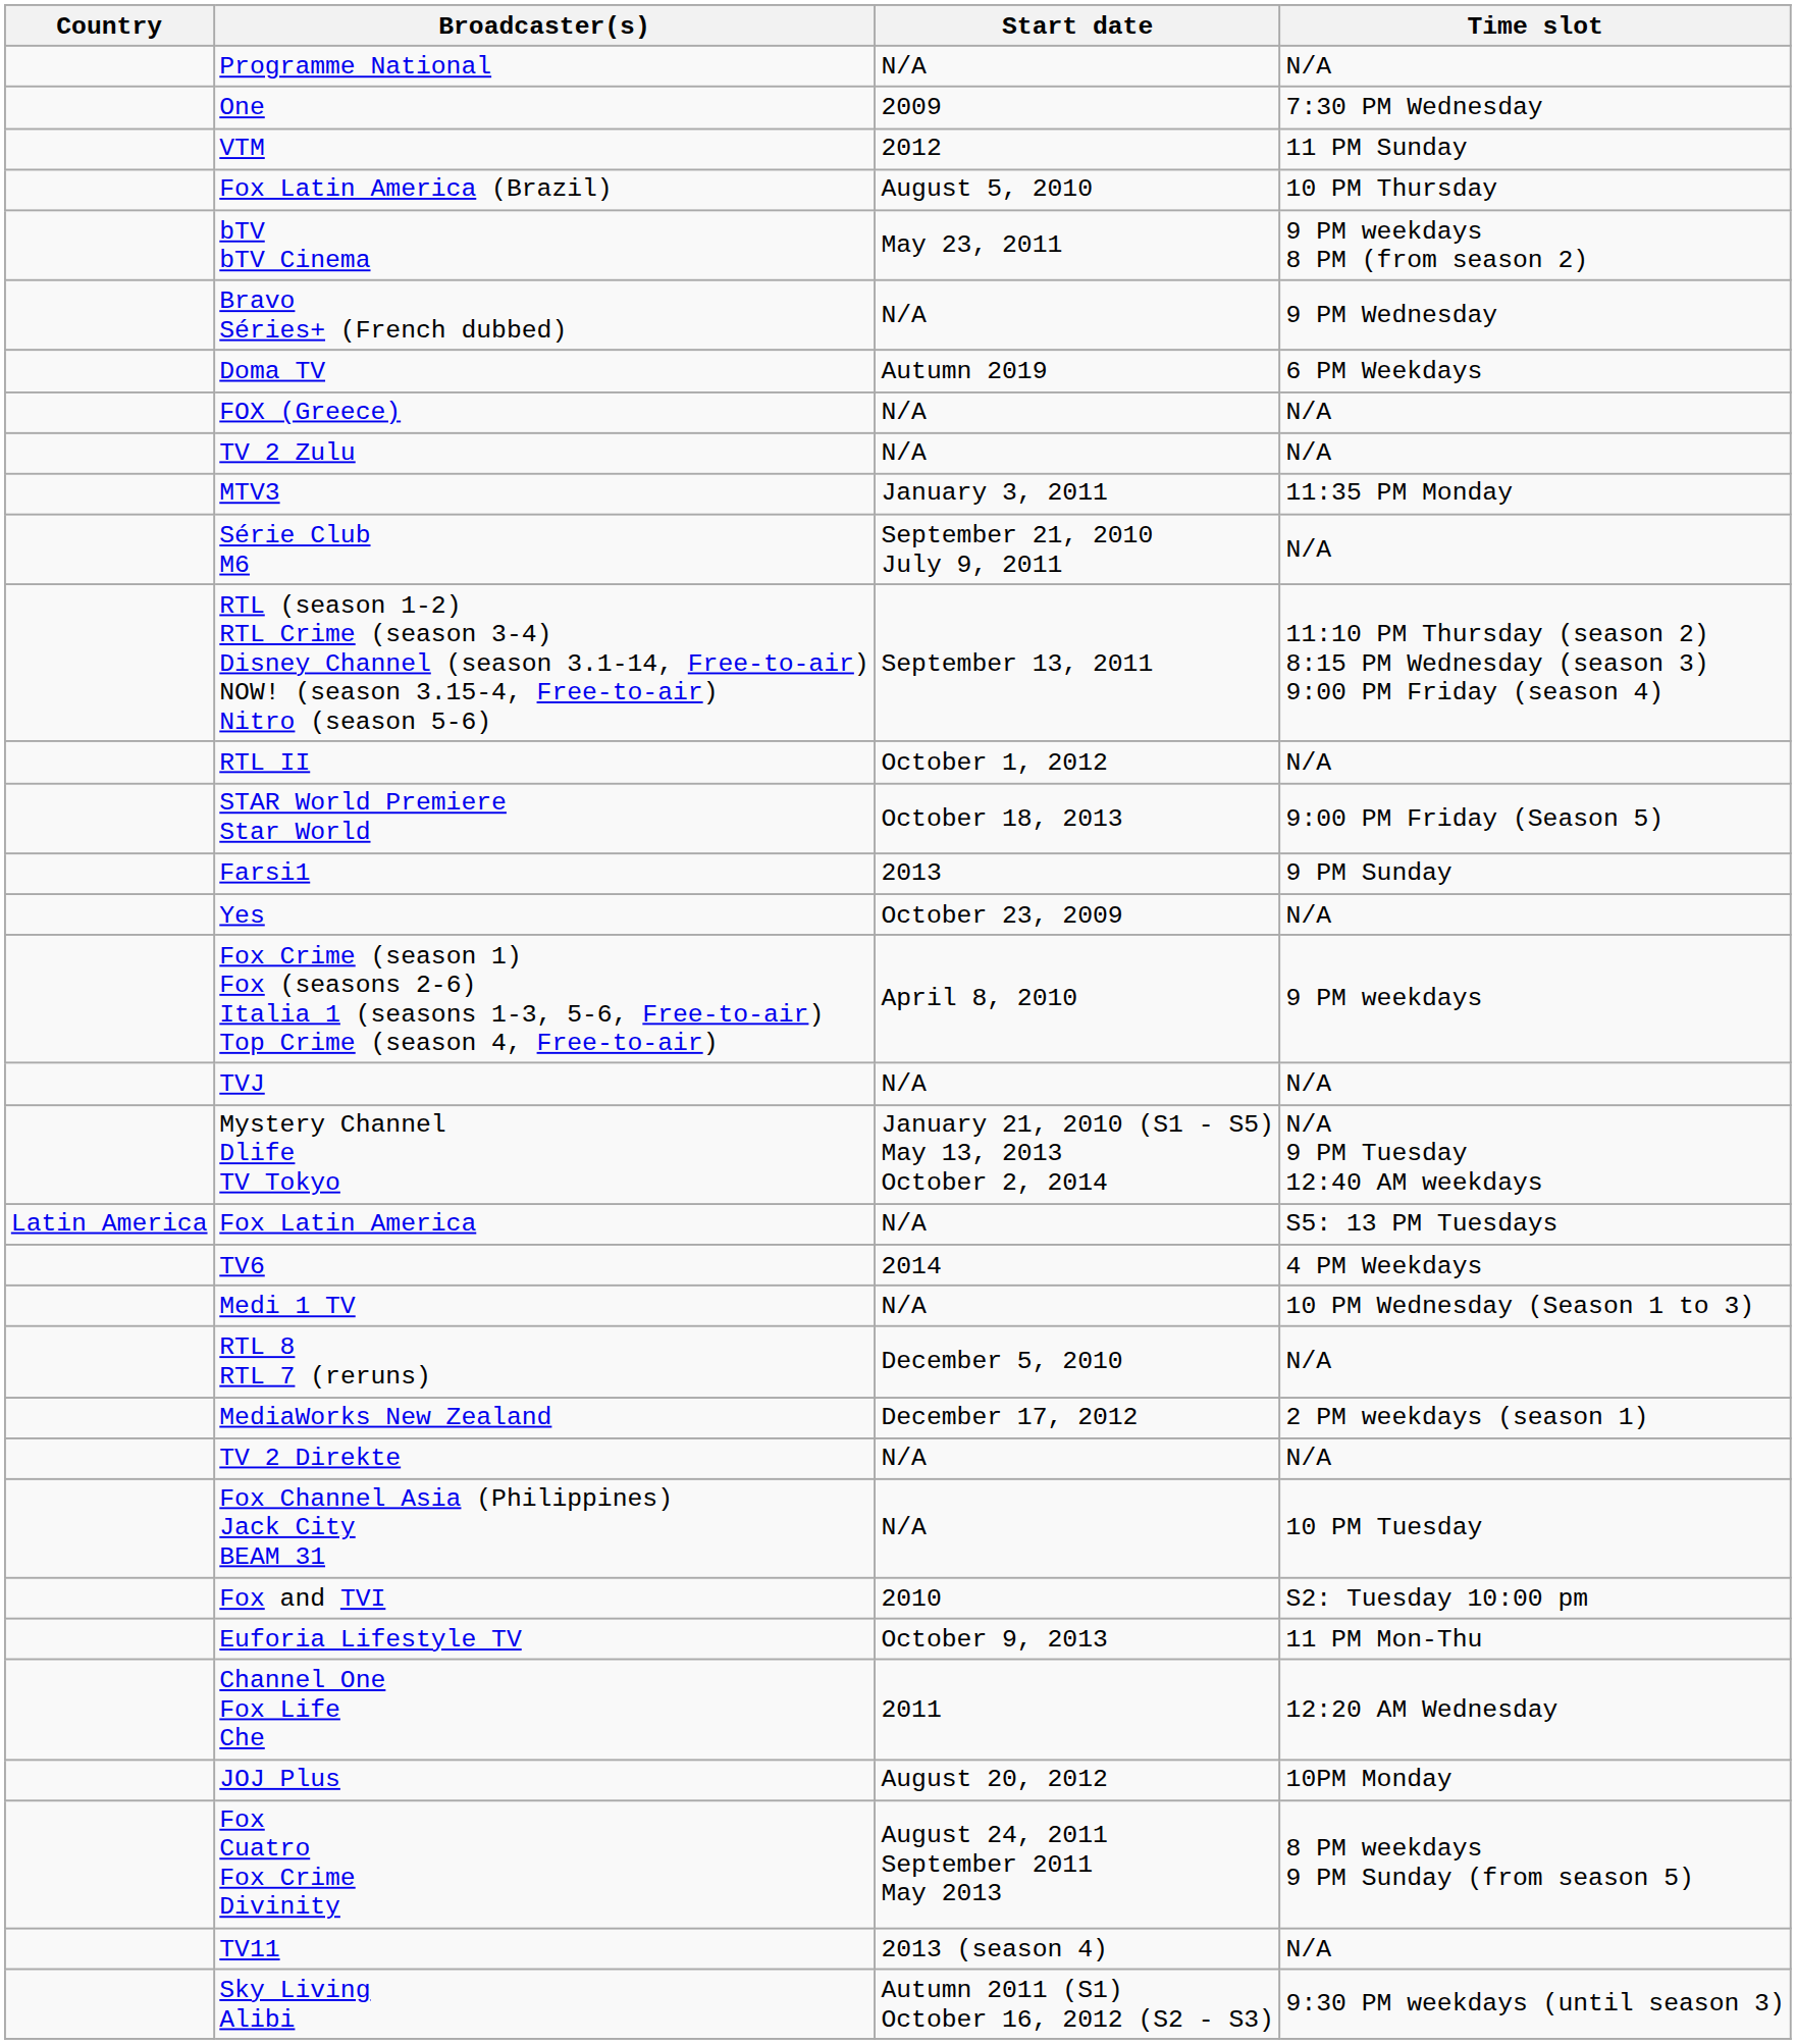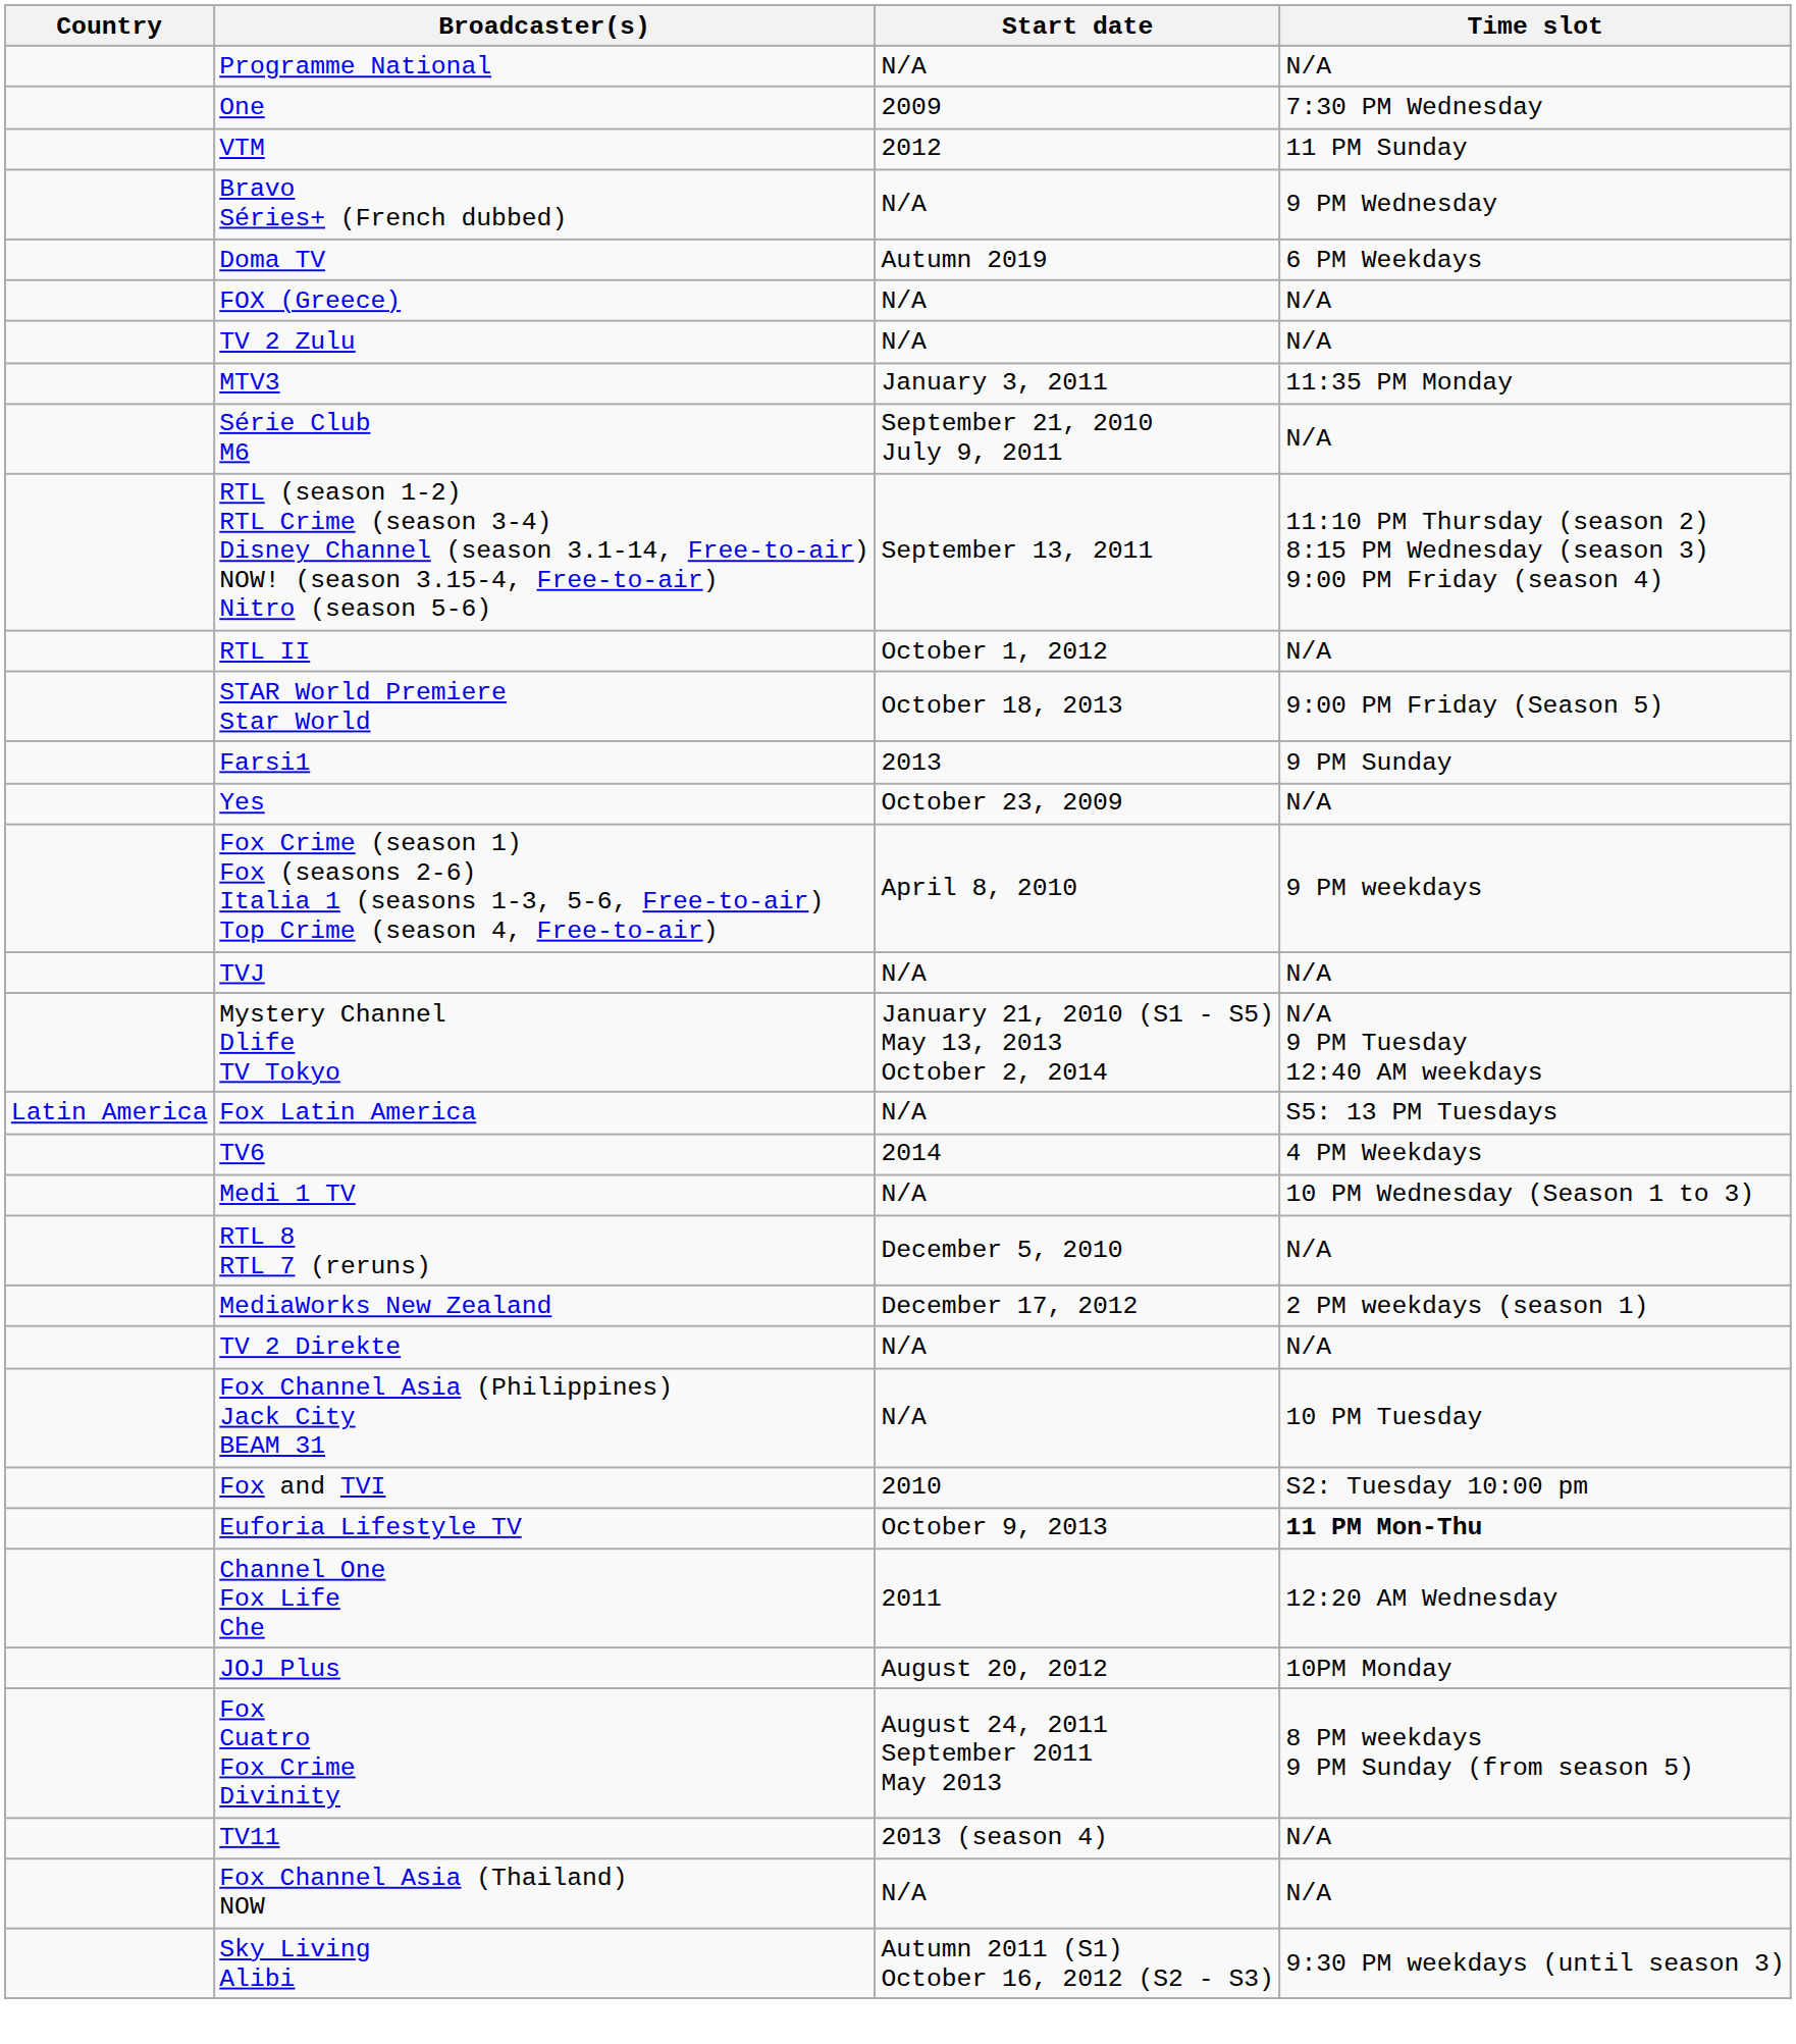- row: Fox Latin America (Brazil) | August 5, 2010 | 10 PM Thursday
- row: bTV bTV Cinema | May 23, 2011 | 9 PM weekdays 8 PM (from season 2)
Euforia Lifestyle TV | Time slot: normal -> bold
+ row: Fox Channel Asia (Thailand) NOW | N/A | N/A
